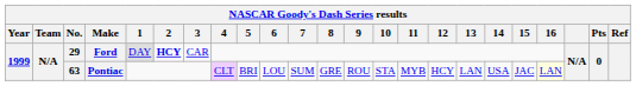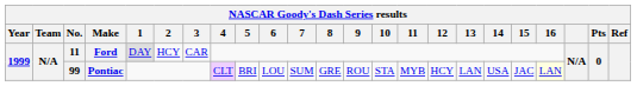Ford | No.: 29 -> 11
Ford | 2: bold -> normal
Pontiac | No.: 63 -> 99
